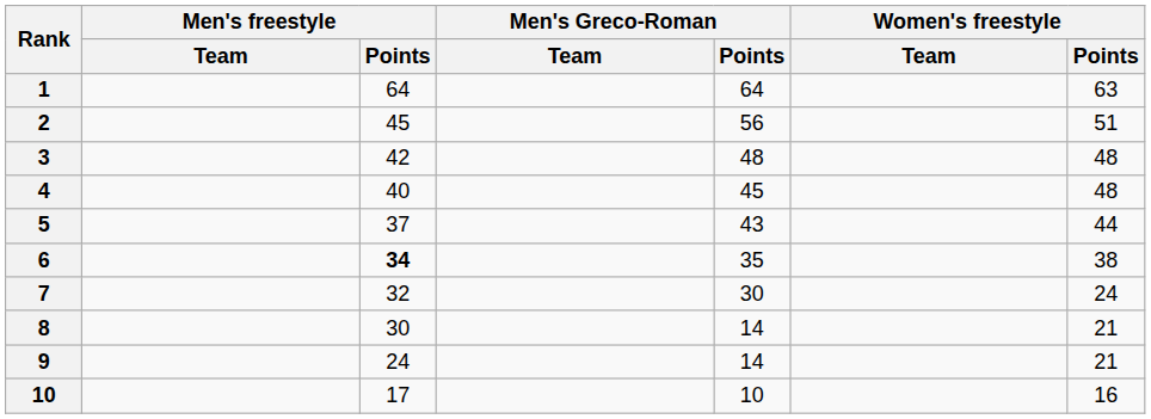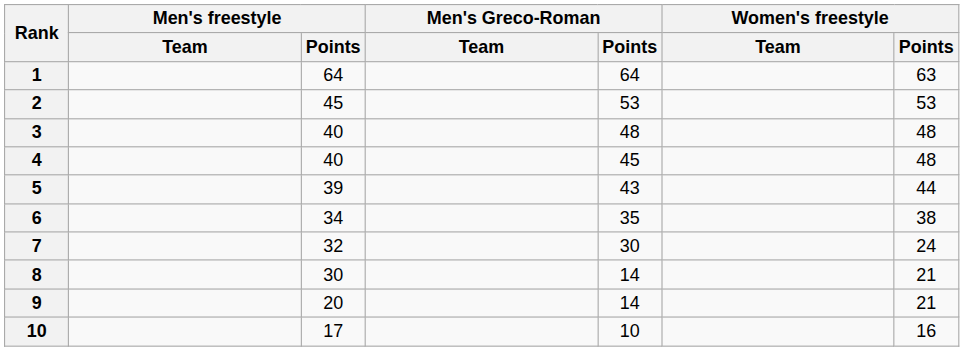2 | Men's Greco-Roman / Points: 56 -> 53
2 | Women's freestyle / Points: 51 -> 53
3 | Men's freestyle / Points: 42 -> 40
5 | Men's freestyle / Points: 37 -> 39
6 | Men's freestyle / Points: bold -> normal
9 | Men's freestyle / Points: 24 -> 20
